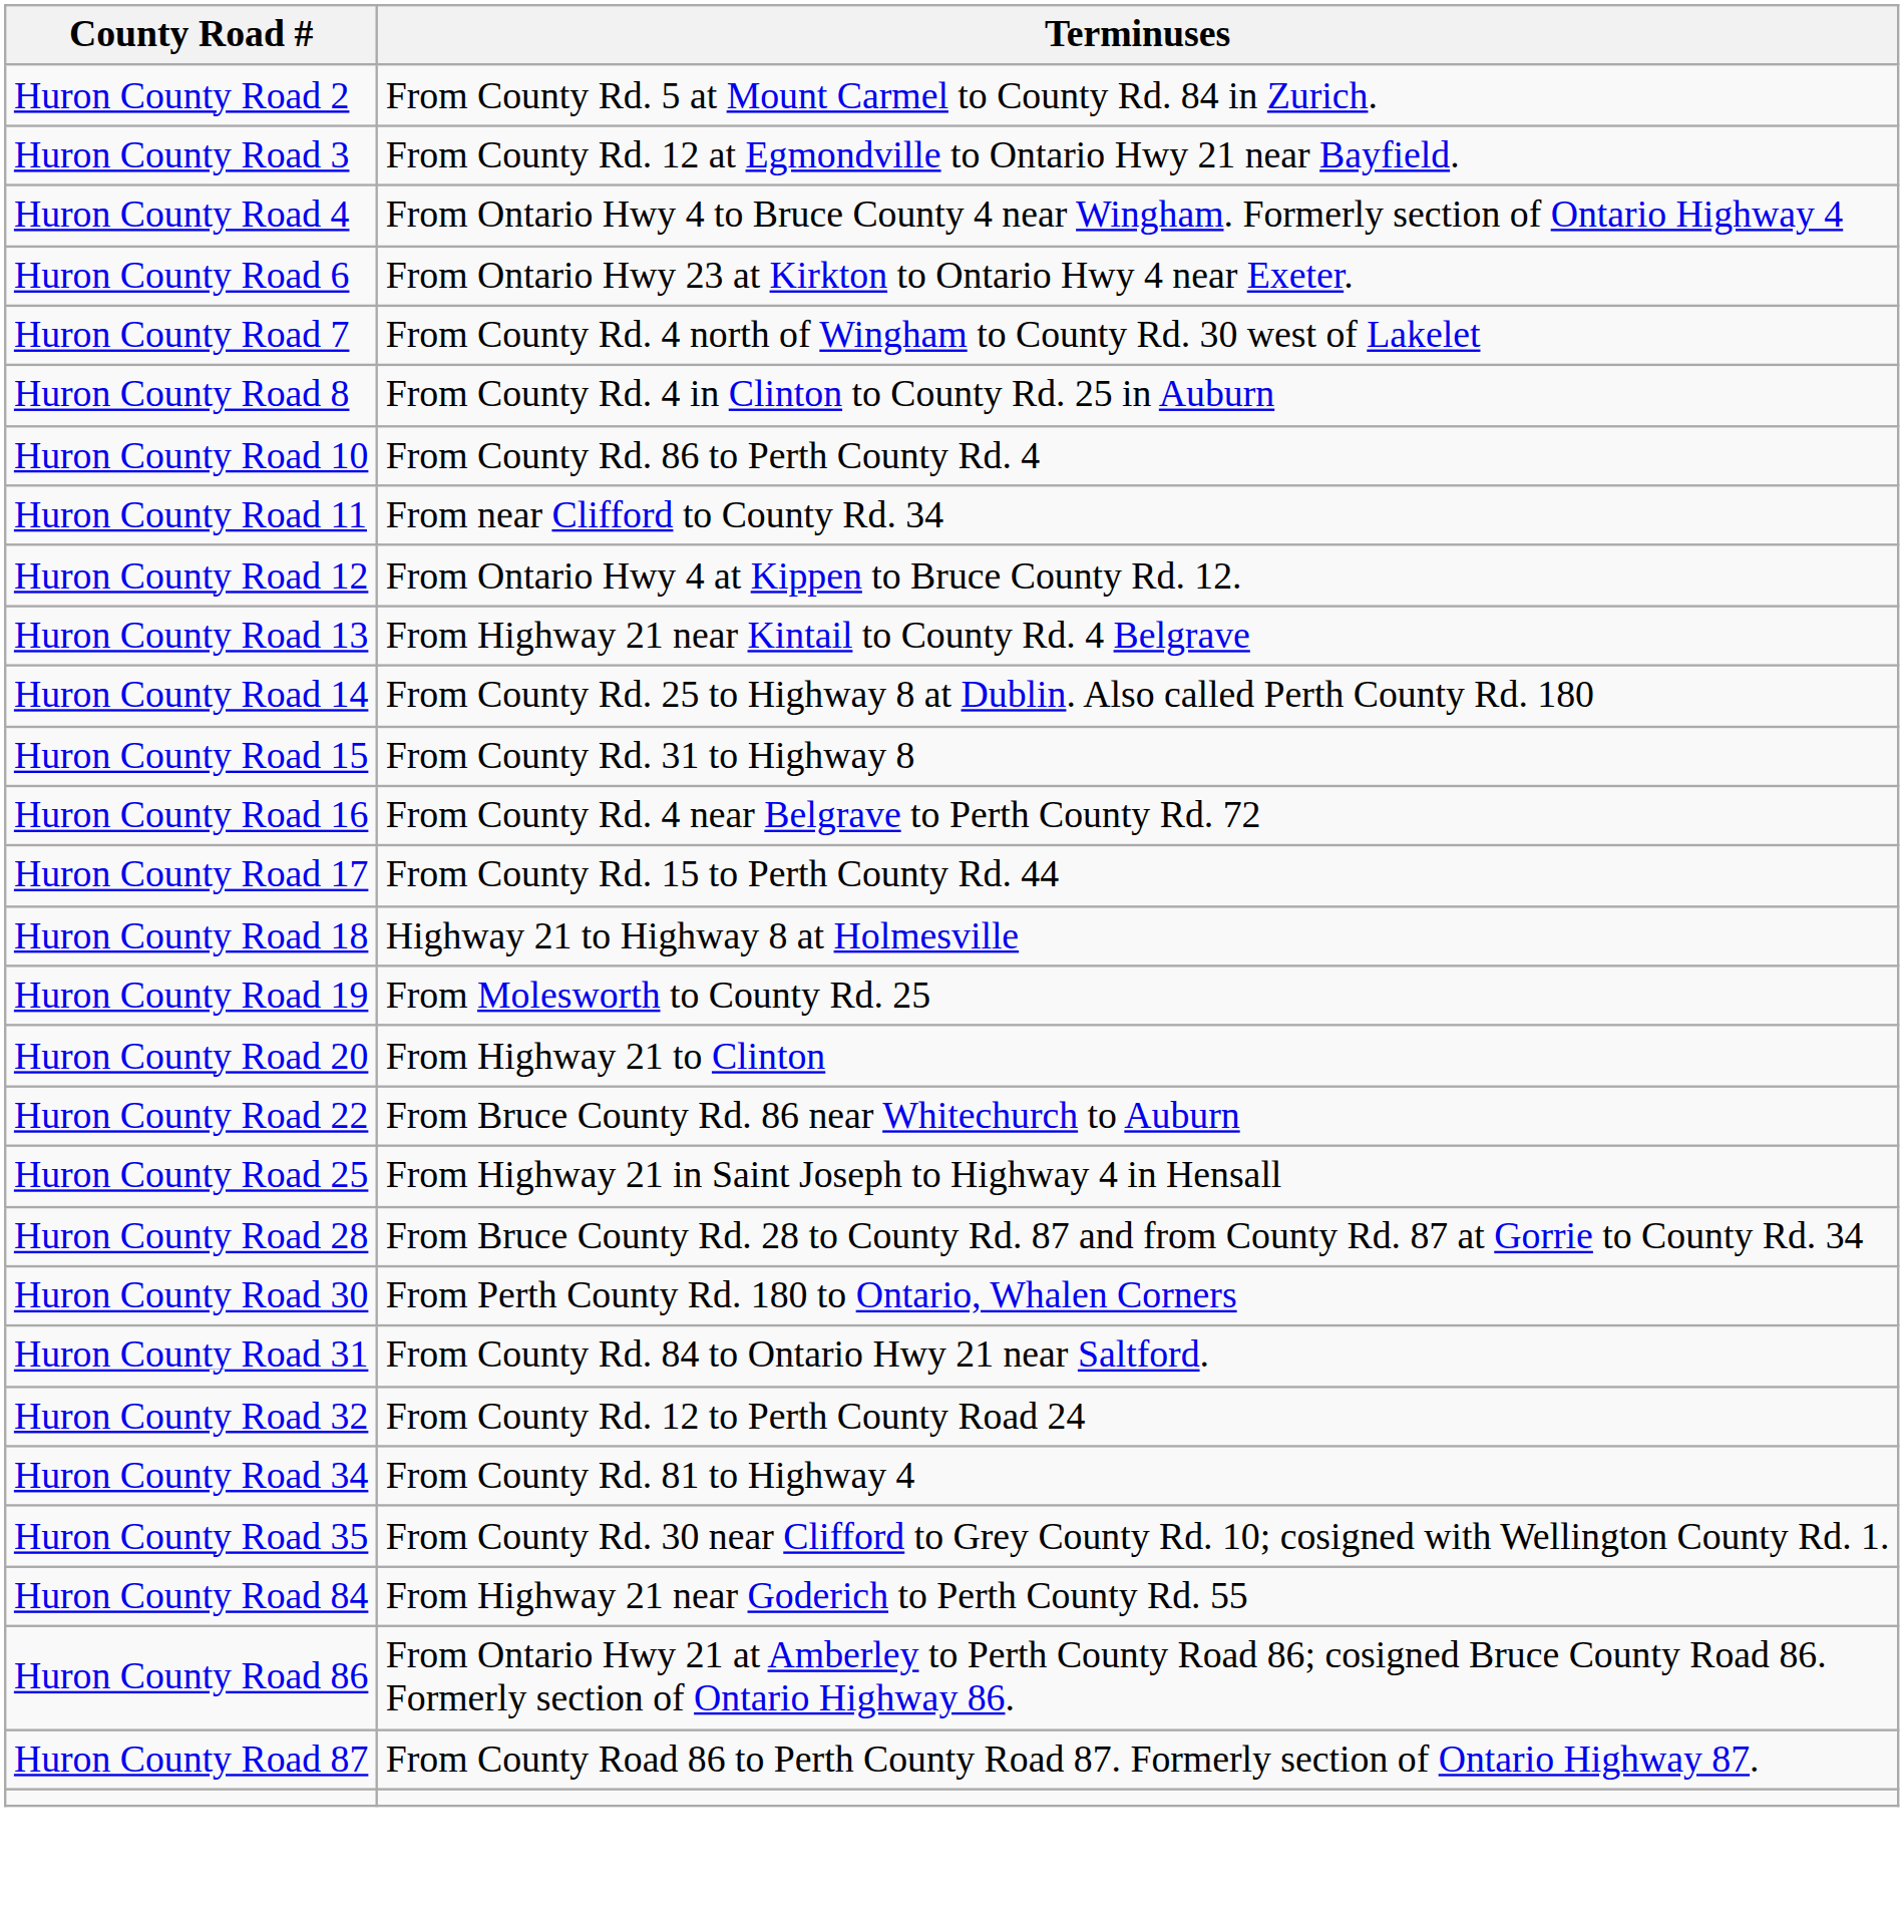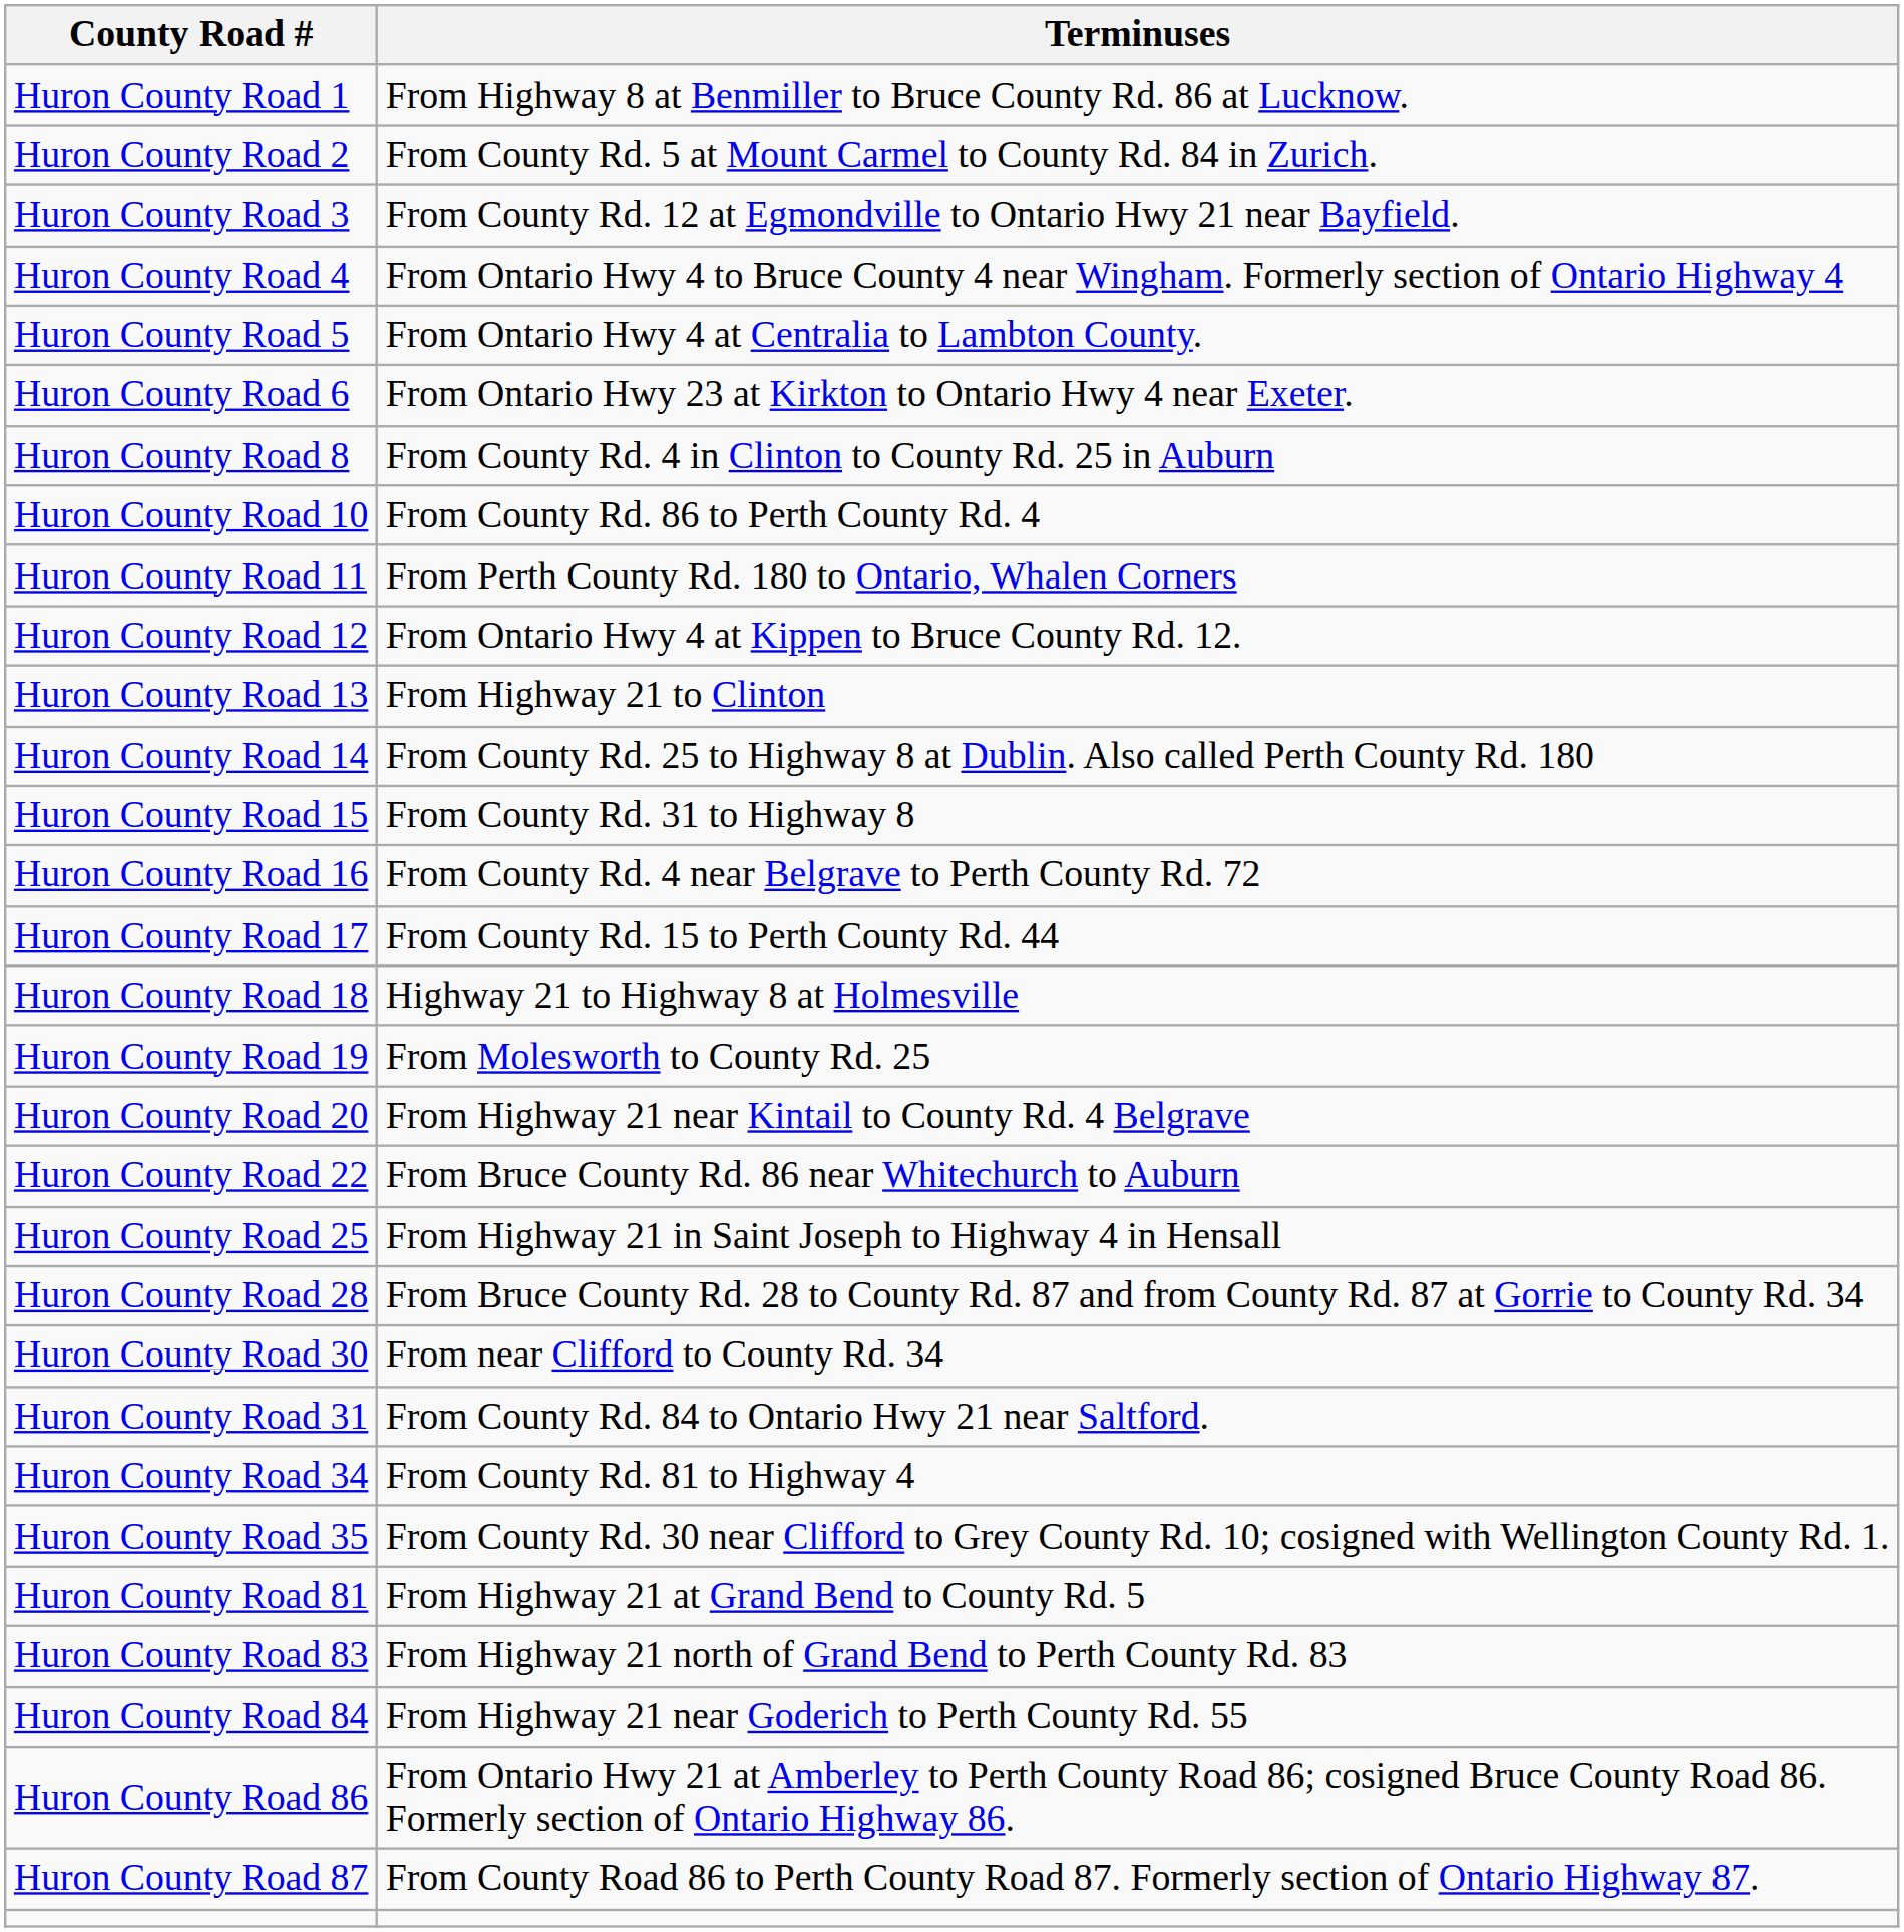+ row: Huron County Road 1 | From Highway 8 at Benmiller to Bruce County Rd. 86 at Lucknow.
+ row: Huron County Road 5 | From Ontario Hwy 4 at Centralia to Lambton County.
- row: Huron County Road 7 | From County Rd. 4 north of Wingham to County Rd. 30 west of Lakelet
Huron County Road 11 | Terminuses: From near Clifford to County Rd. 34 -> From Perth County Rd. 180 to Ontario, Whalen Corners
Huron County Road 13 | Terminuses: From Highway 21 near Kintail to County Rd. 4 Belgrave -> From Highway 21 to Clinton
Huron County Road 20 | Terminuses: From Highway 21 to Clinton -> From Highway 21 near Kintail to County Rd. 4 Belgrave
Huron County Road 30 | Terminuses: From Perth County Rd. 180 to Ontario, Whalen Corners -> From near Clifford to County Rd. 34
- row: Huron County Road 32 | From County Rd. 12 to Perth County Road 24
+ row: Huron County Road 81 | From Highway 21 at Grand Bend to County Rd. 5
+ row: Huron County Road 83 | From Highway 21 north of Grand Bend to Perth County Rd. 83
